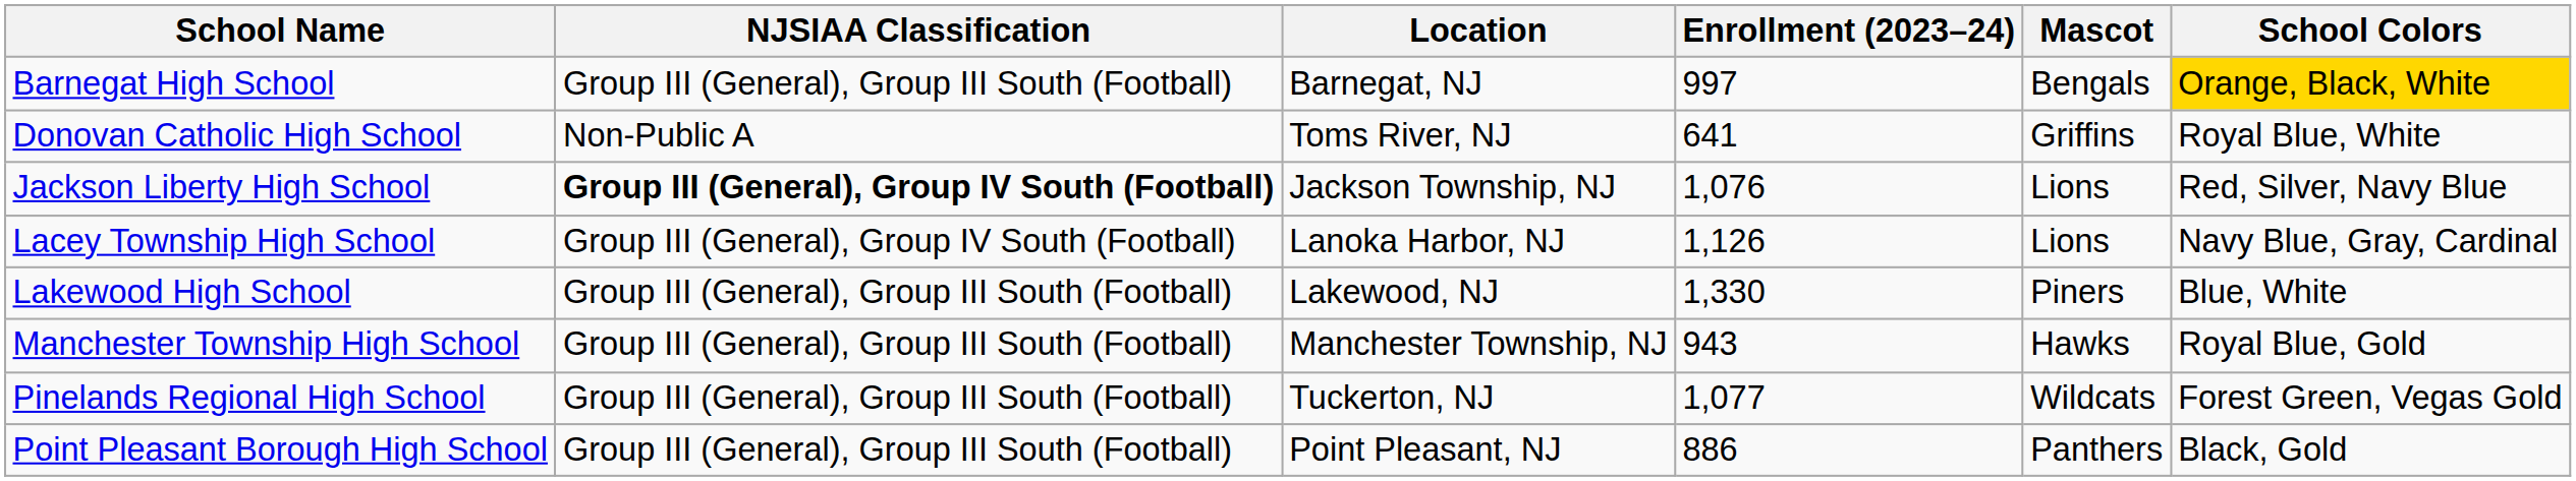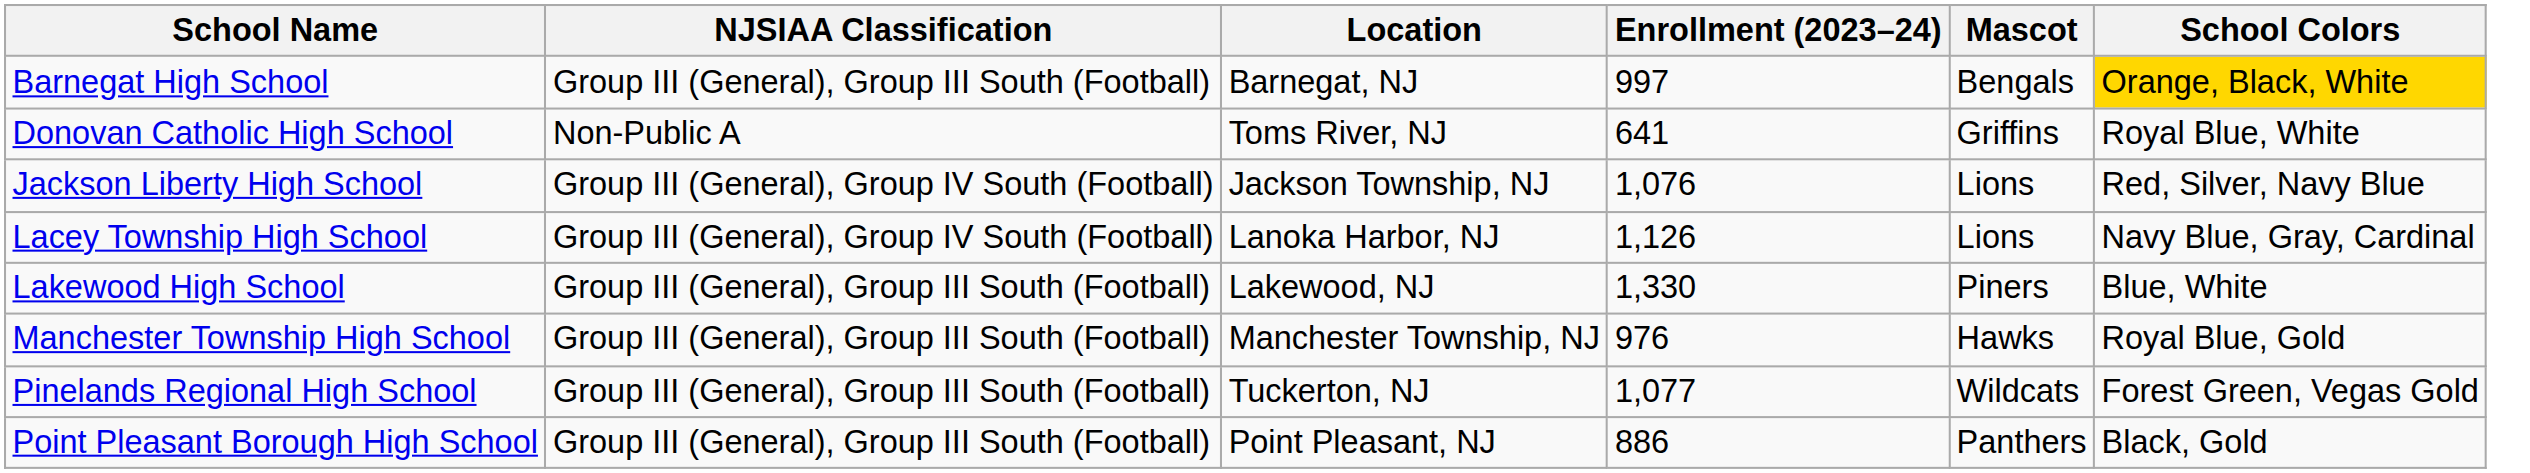Jackson Liberty High School | NJSIAA Classification: bold -> normal
Manchester Township High School | Enrollment (2023–24): 943 -> 976
